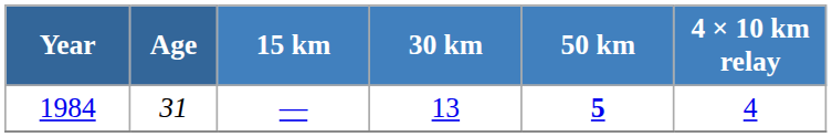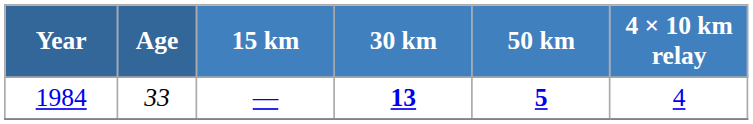1984 | Age: 31 -> 33
1984 | 30 km: normal -> bold
